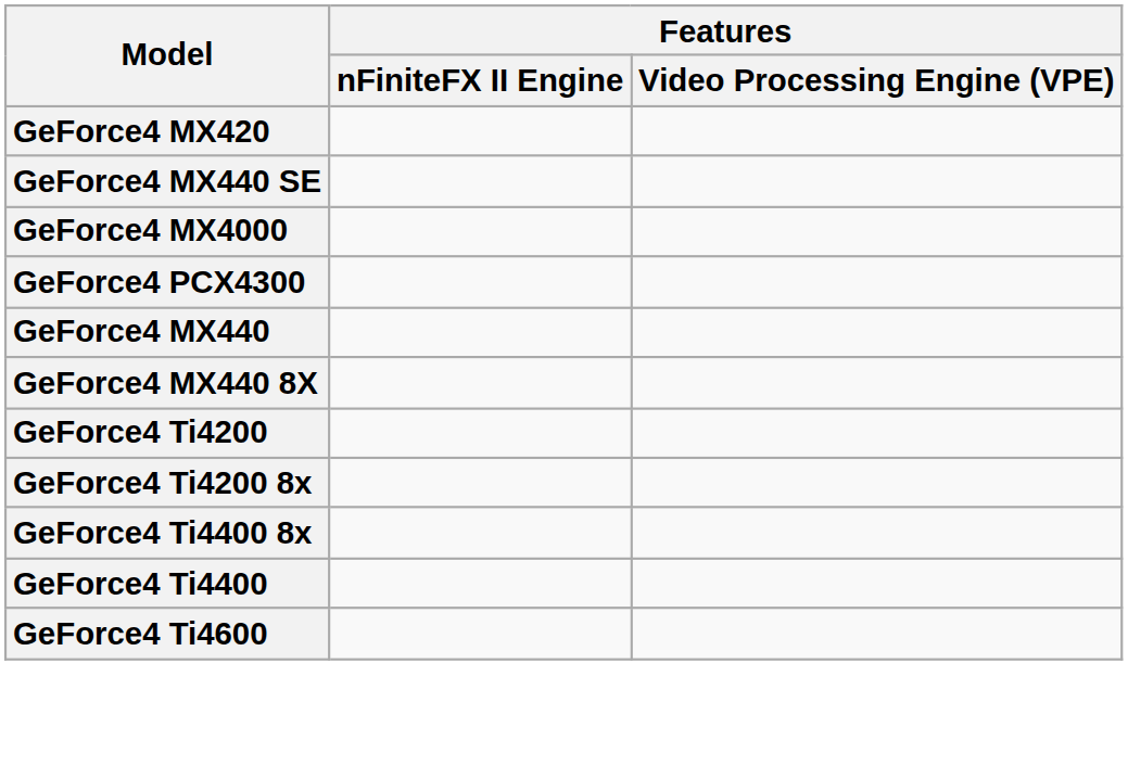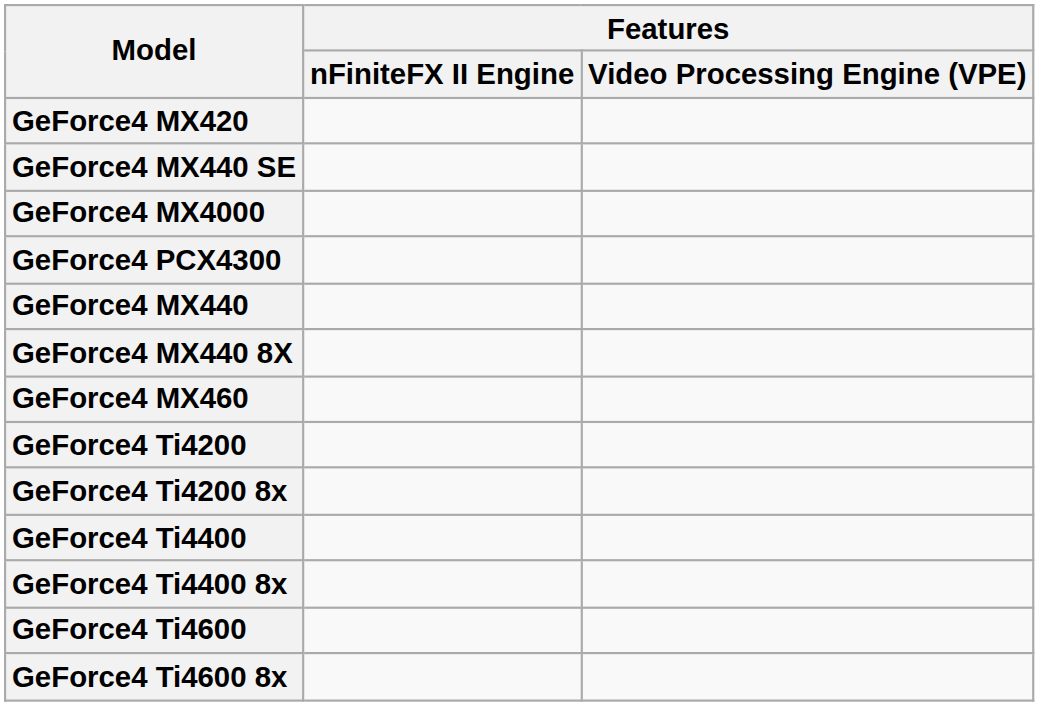+ row: GeForce4 MX460
rows swapped: GeForce4 Ti4400 <-> GeForce4 Ti4400 8x
+ row: GeForce4 Ti4600 8x
